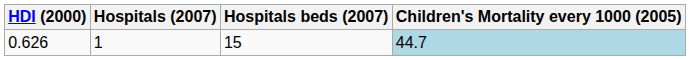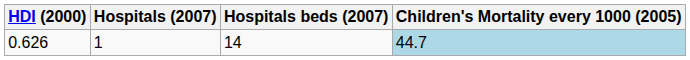0.626 | Hospitals beds (2007): 15 -> 14
